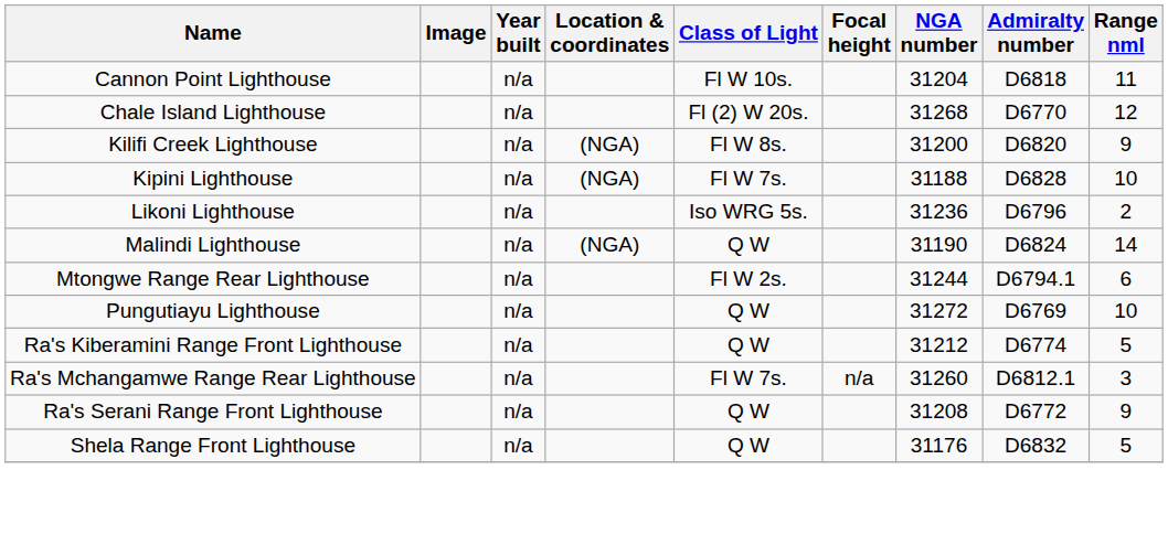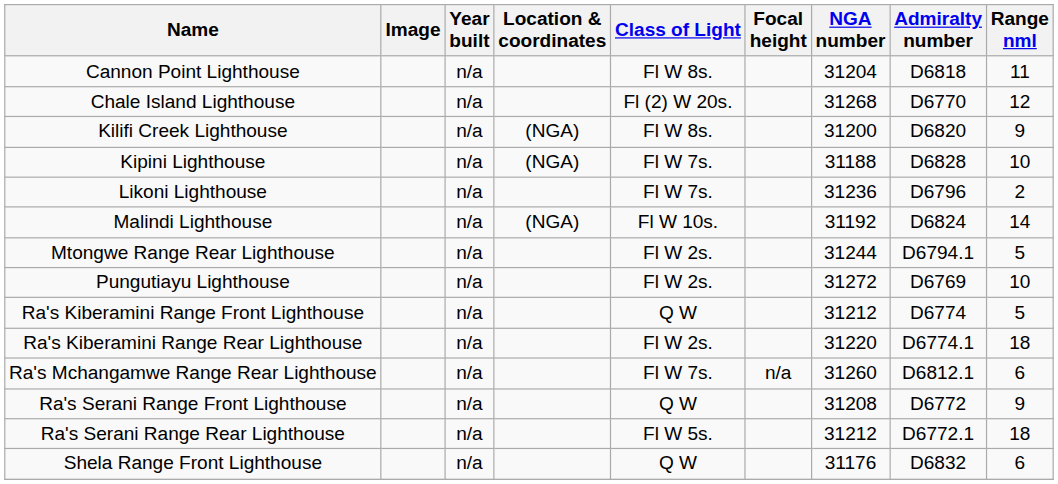Cannon Point Lighthouse | Class of Light: Fl W 10s. -> Fl W 8s.
Likoni Lighthouse | Class of Light: Iso WRG 5s. -> Fl W 7s.
Malindi Lighthouse | Class of Light: Q W -> Fl W 10s.
Malindi Lighthouse | NGA number: 31190 -> 31192
Mtongwe Range Rear Lighthouse | Range nml: 6 -> 5
Pungutiayu Lighthouse | Class of Light: Q W -> Fl W 2s.
+ row: Ra's Kiberamini Range Rear Lighthouse | n/a | Fl W 2s. | 31220 | D6774.1 | 18
Ra's Mchangamwe Range Rear Lighthouse | Range nml: 3 -> 6
+ row: Ra's Serani Range Rear Lighthouse | n/a | Fl W 5s. | 31212 | D6772.1 | 18
Shela Range Front Lighthouse | Range nml: 5 -> 6
